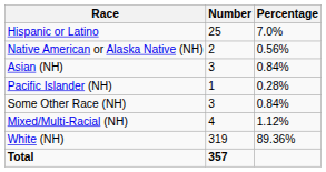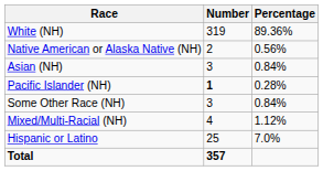rows swapped: White (NH) <-> Hispanic or Latino
Pacific Islander (NH) | Number: normal -> bold
